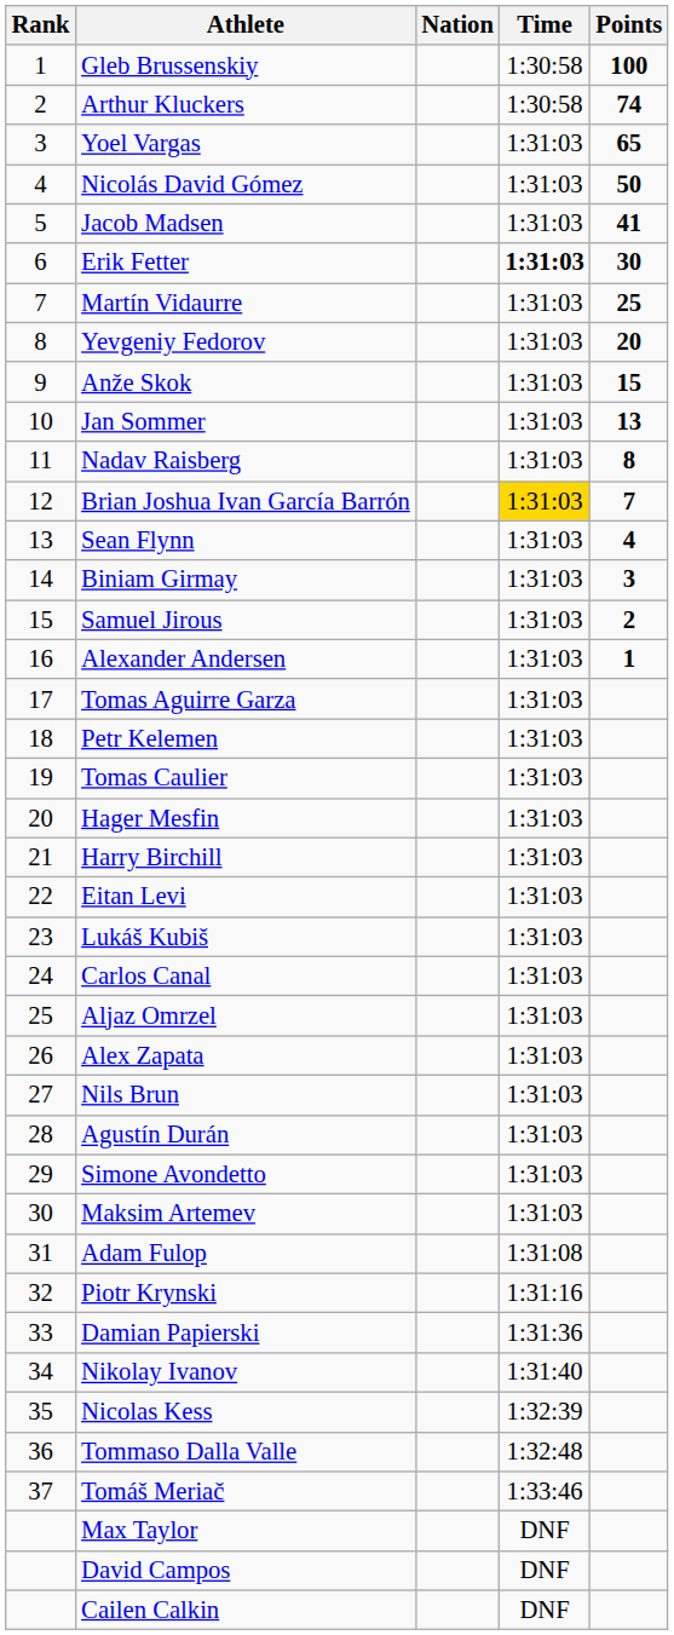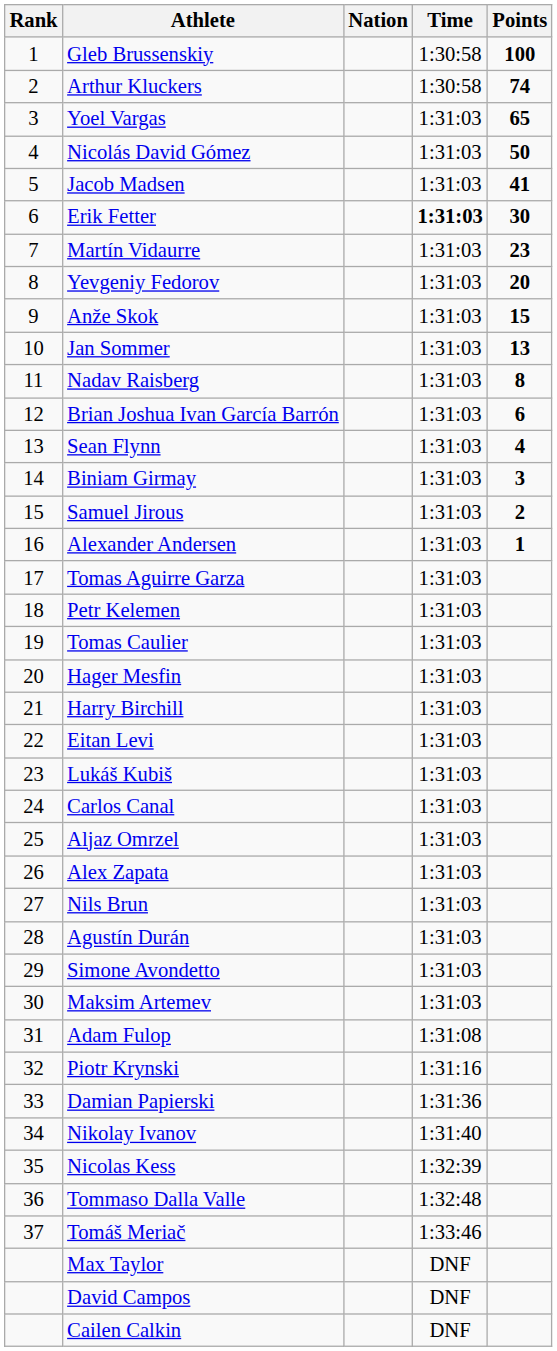Martín Vidaurre | Points: 25 -> 23
Brian Joshua Ivan García Barrón | Time: gold background -> no background
Brian Joshua Ivan García Barrón | Points: 7 -> 6
